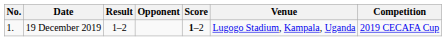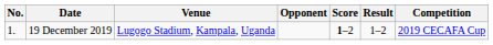columns swapped: Venue <-> Result
